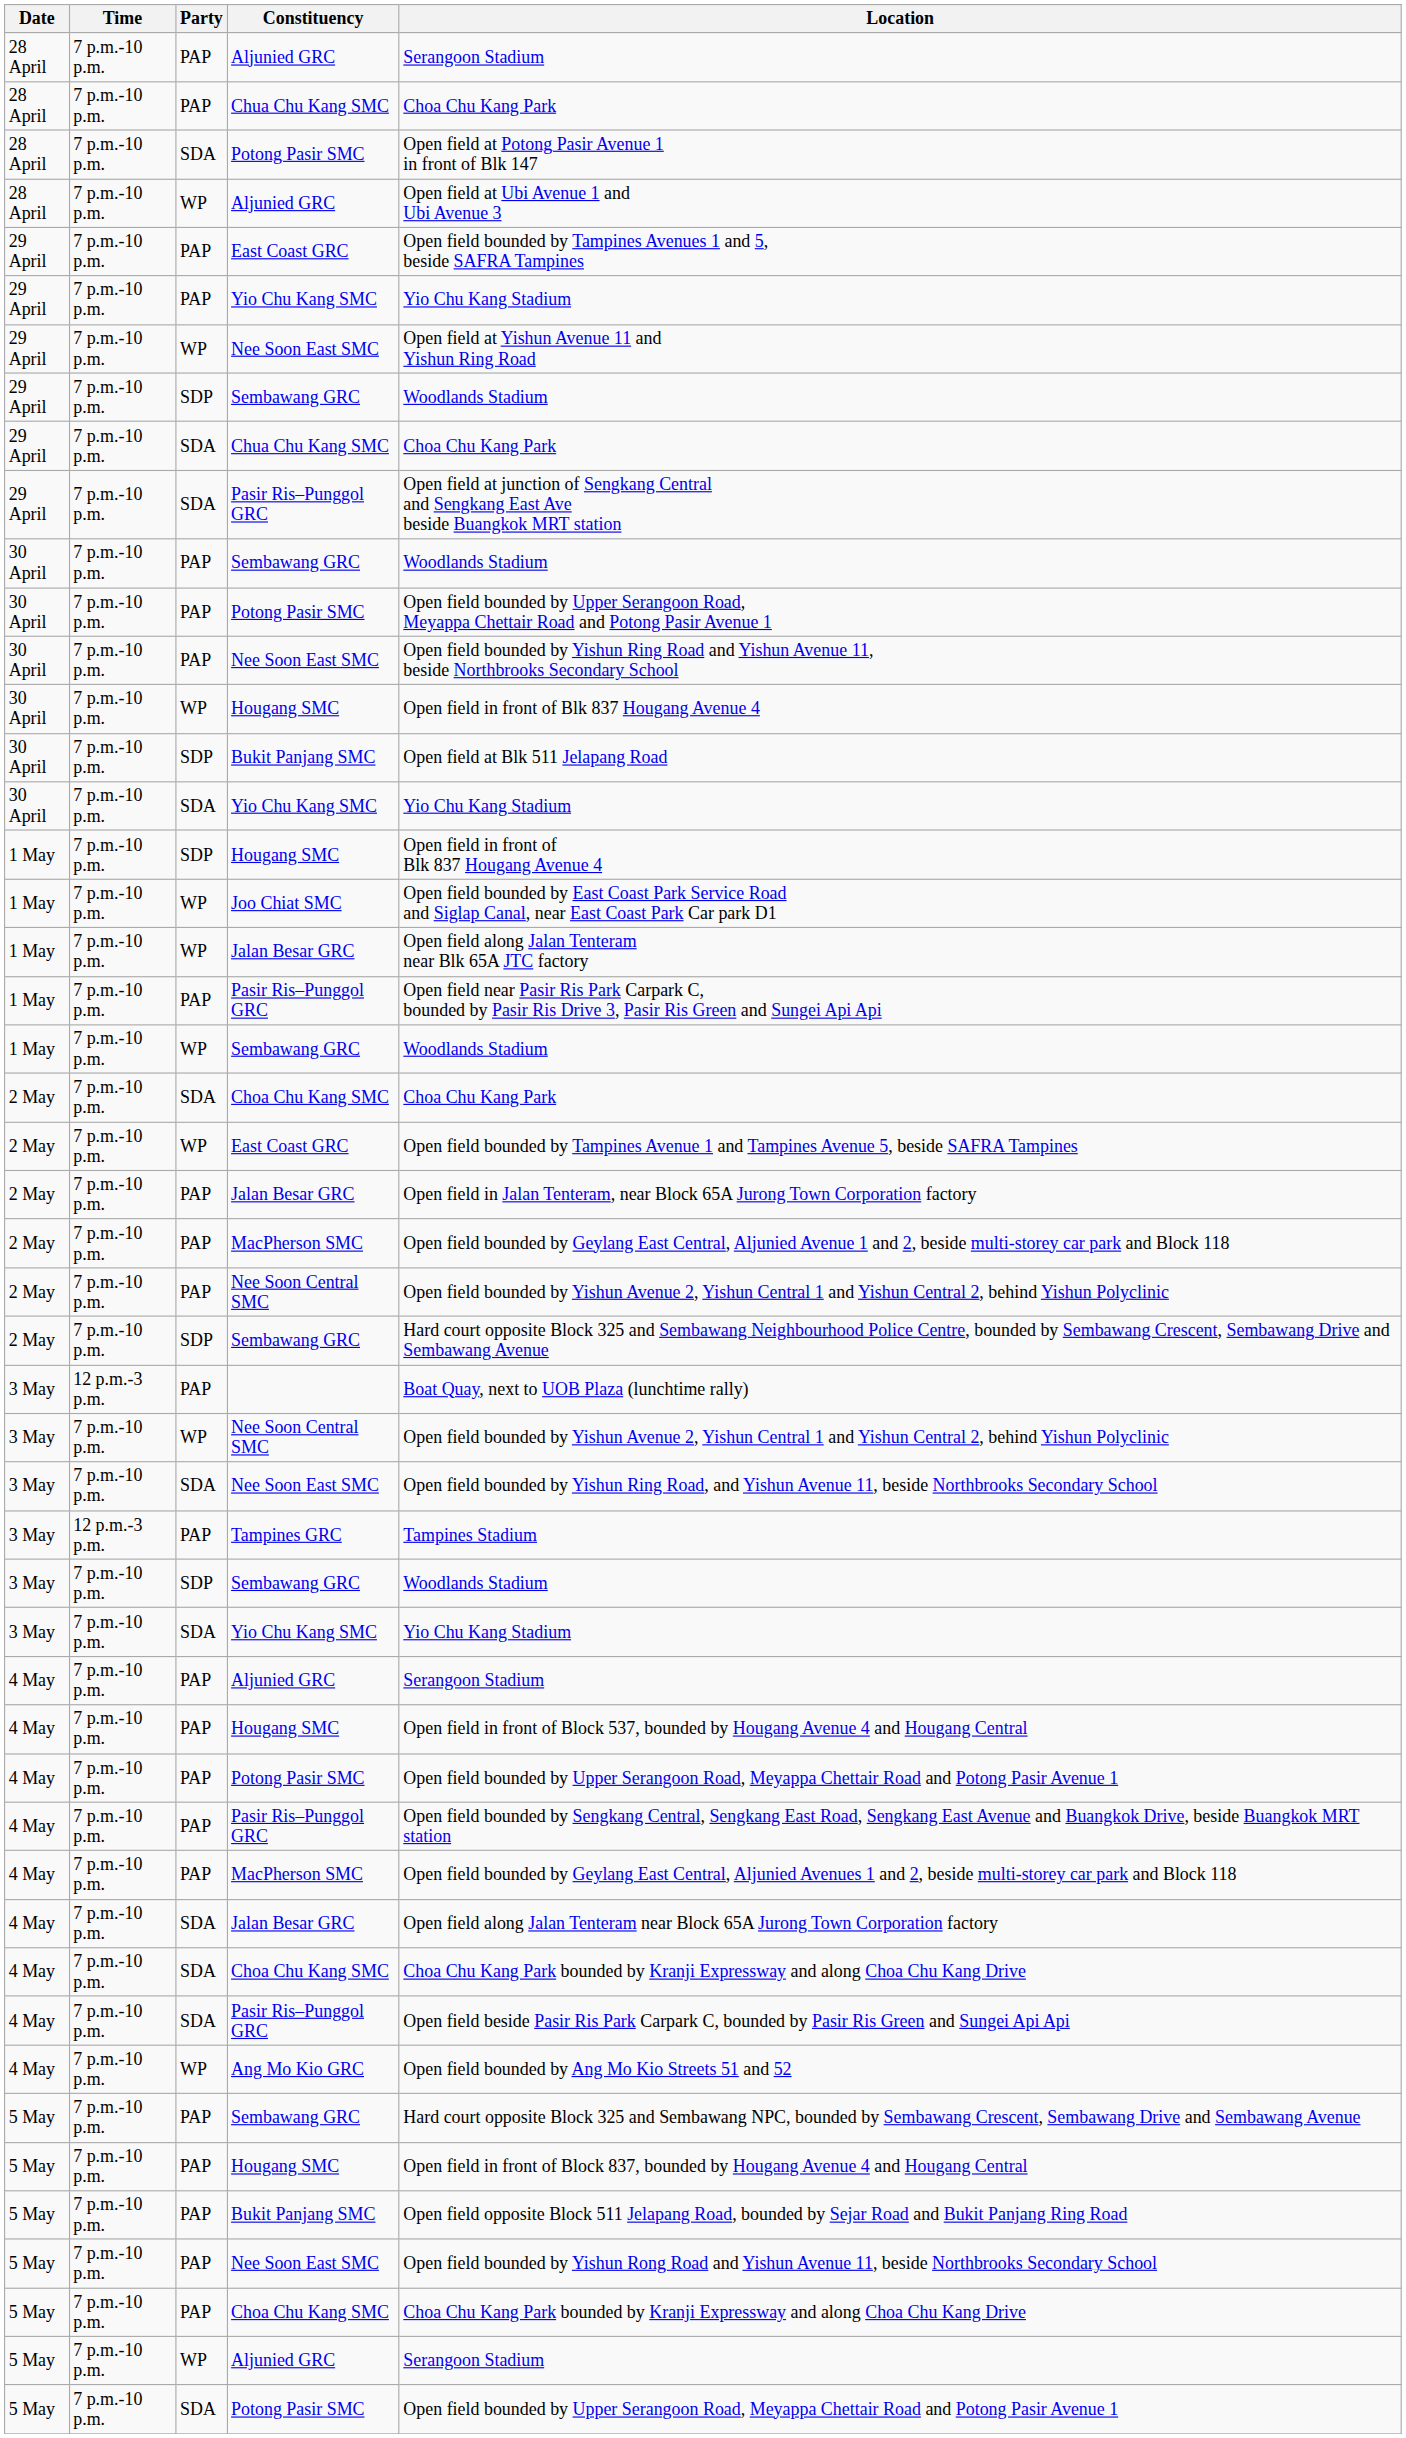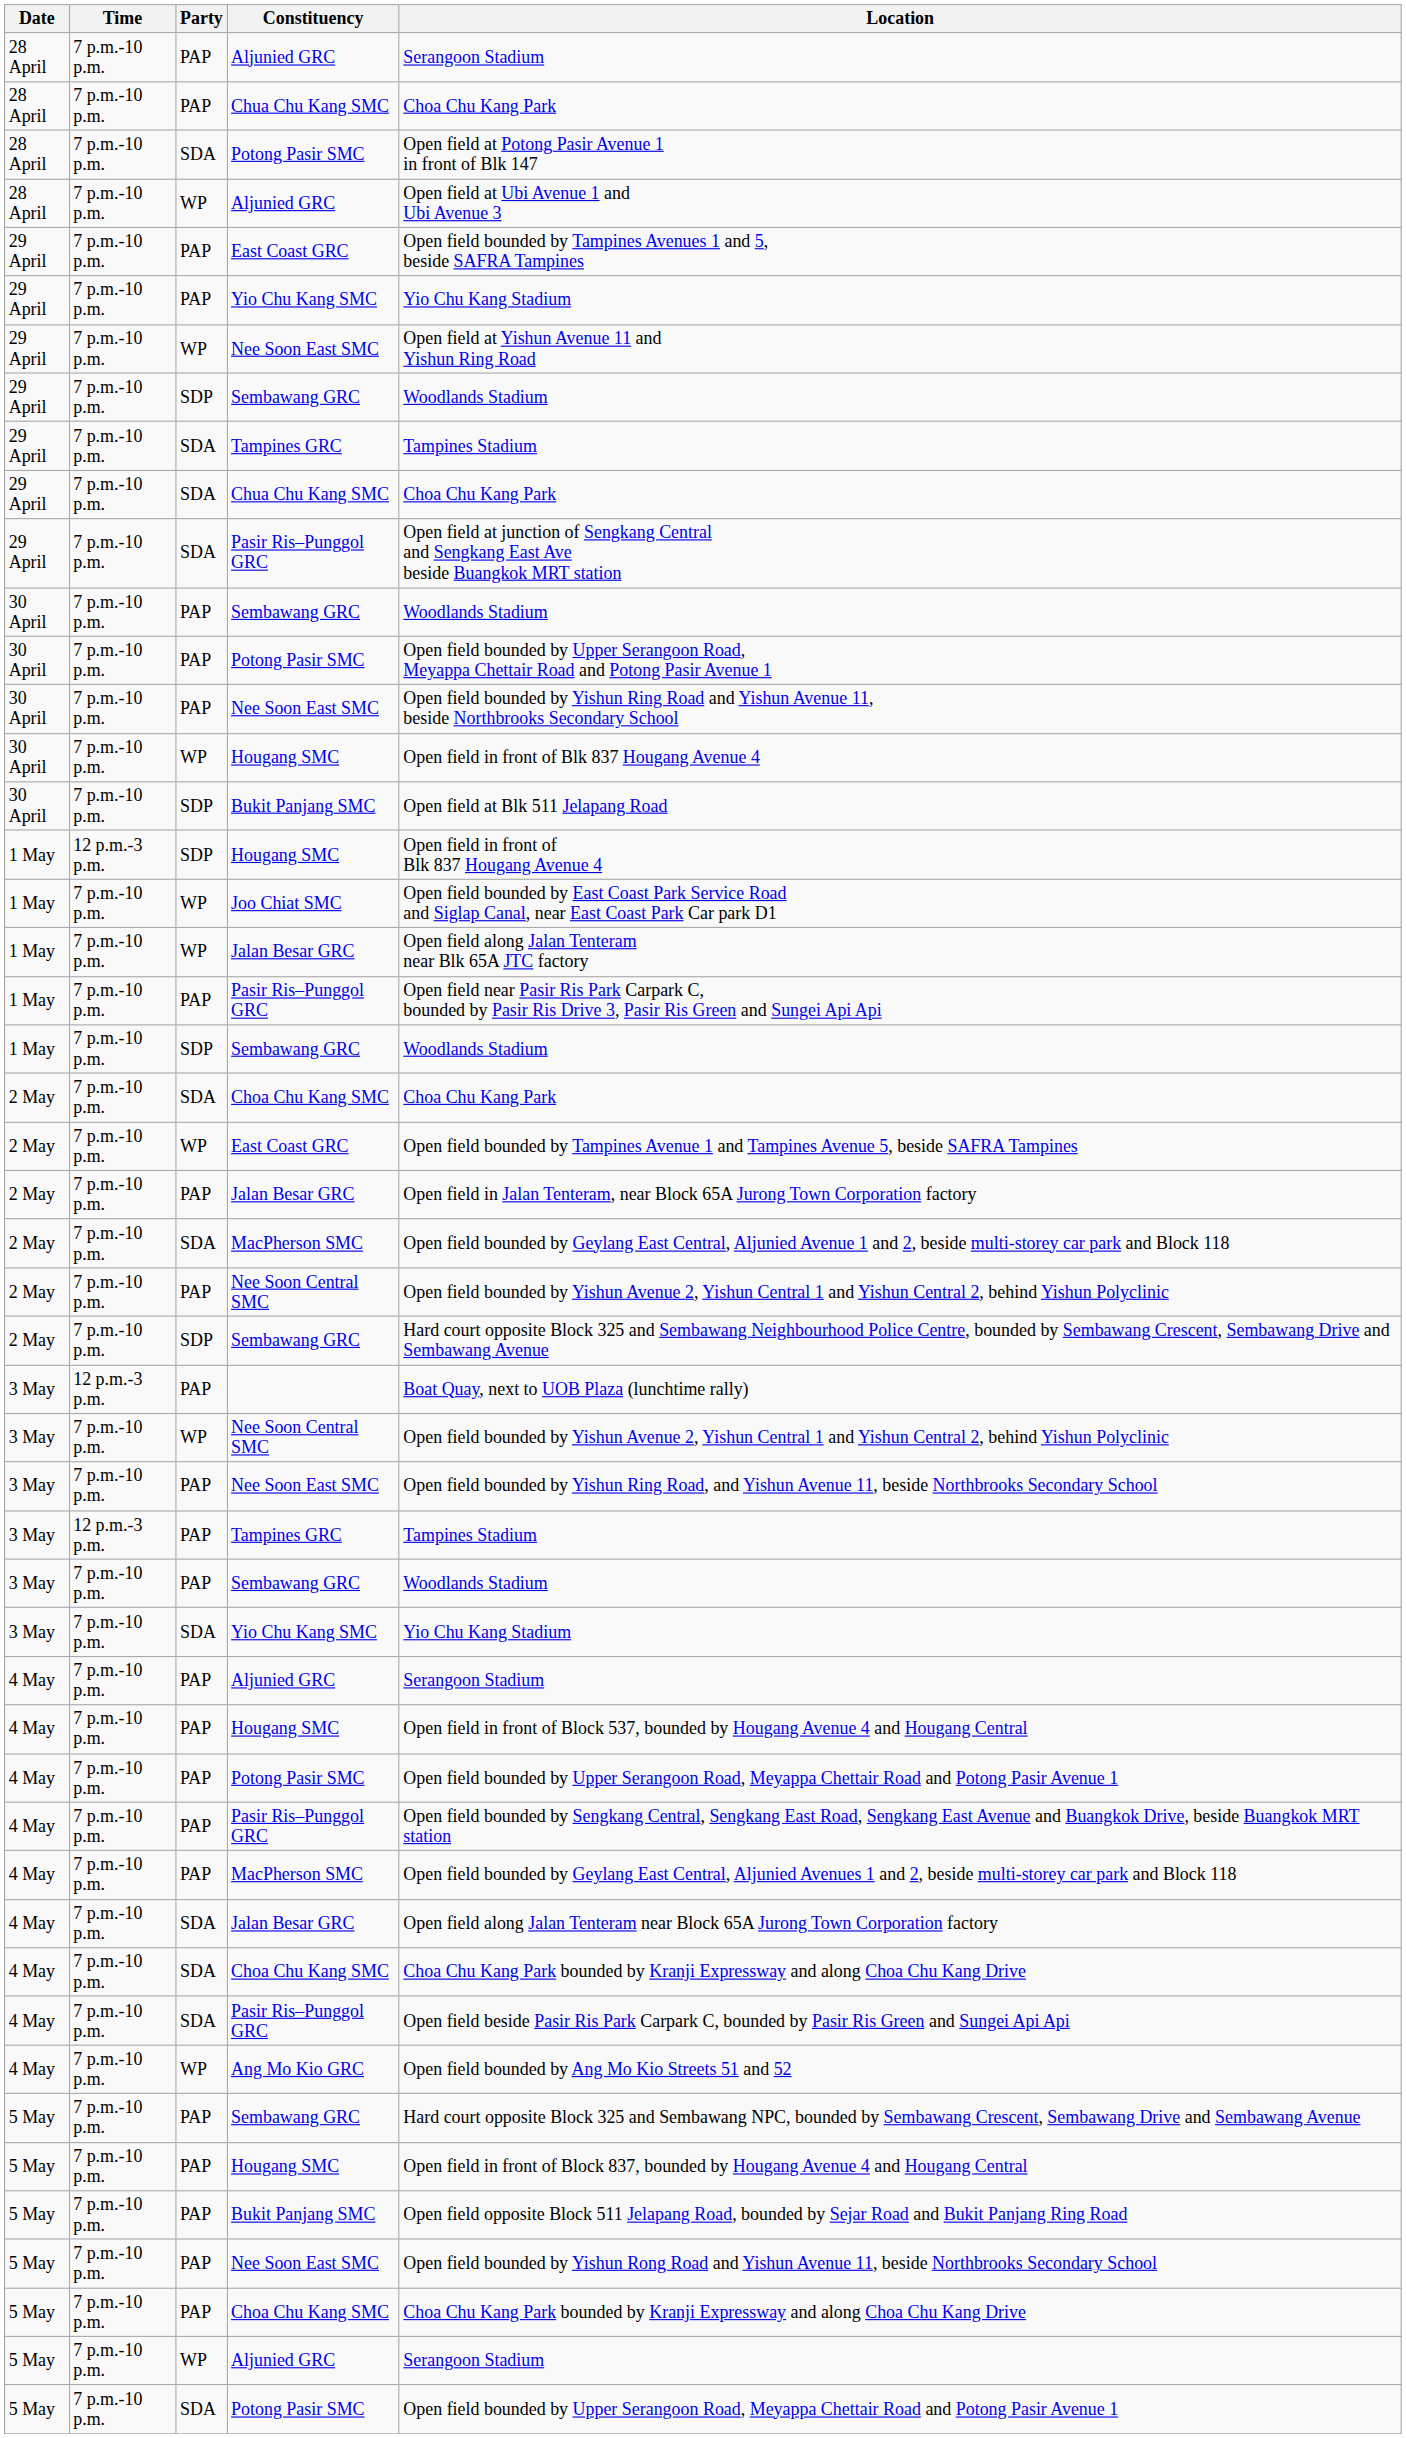+ row: 29 April | 7 p.m.-10 p.m. | SDA | Tampines GRC | Tampines Stadium
- row: 30 April | 7 p.m.-10 p.m. | SDA | Yio Chu Kang SMC | Yio Chu Kang Stadium
1 May / Hougang SMC | Time: 7 p.m.-10 p.m. -> 12 p.m.-3 p.m.
1 May / Sembawang GRC | Party: WP -> SDP
2 May / MacPherson SMC | Party: PAP -> SDA
3 May / Nee Soon East SMC | Party: SDA -> PAP
3 May / Sembawang GRC | Party: SDP -> PAP
